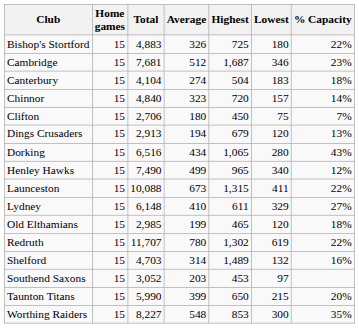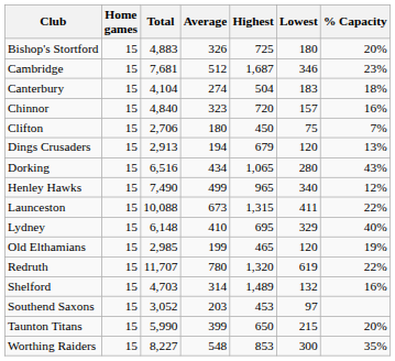Bishop's Stortford | % Capacity: 22% -> 20%
Chinnor | % Capacity: 14% -> 16%
Lydney | Highest: 611 -> 695
Lydney | % Capacity: 27% -> 40%
Old Elthamians | % Capacity: 18% -> 19%
Redruth | Highest: 1,302 -> 1,320
